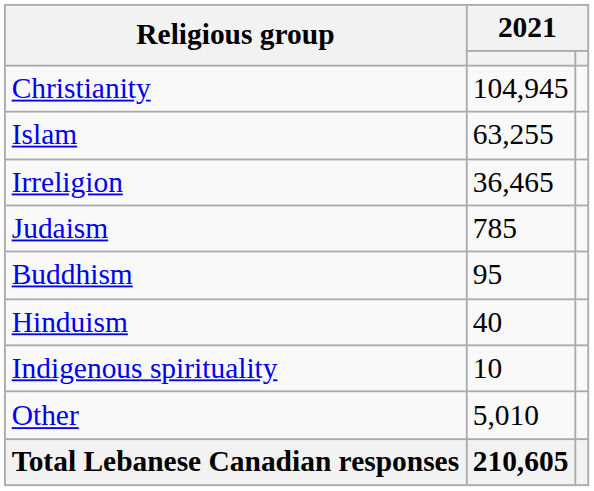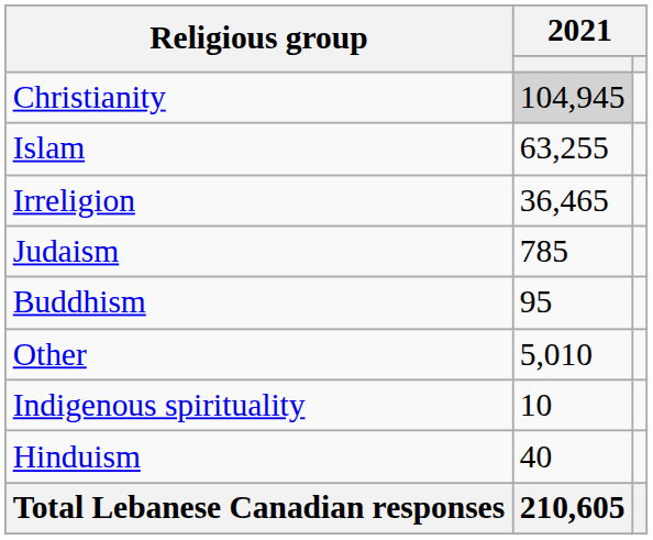Christianity | column 2: no background -> lightgrey background
rows swapped: Hinduism <-> Other
